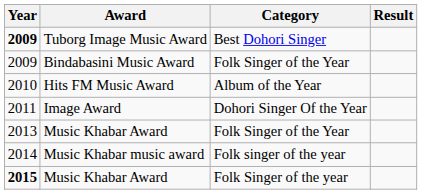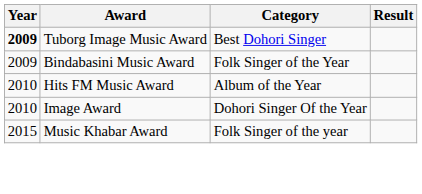Image Award | Year: 2011 -> 2010
- row: 2013 | Music Khabar Award | Folk Singer of the Year
- row: 2014 | Music Khabar music award | Folk singer of the year
Music Khabar Award / Folk Singer of the year | Year: bold -> normal
